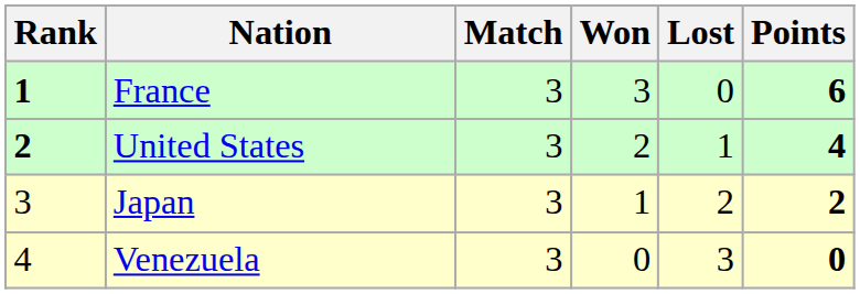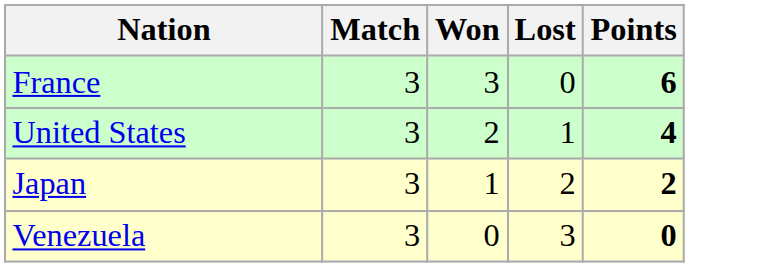- column: Rank | 1 | 2 | 3 | 4
